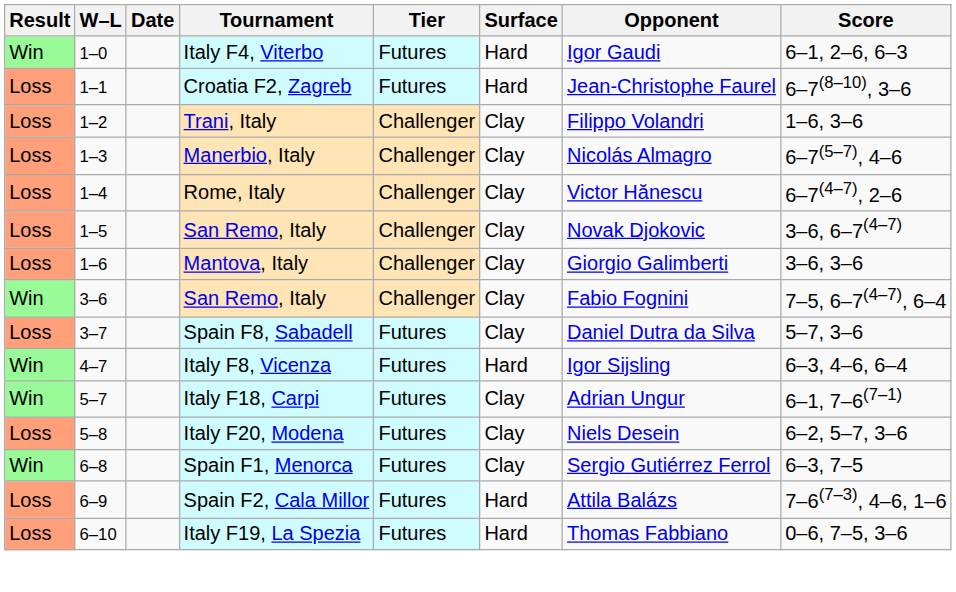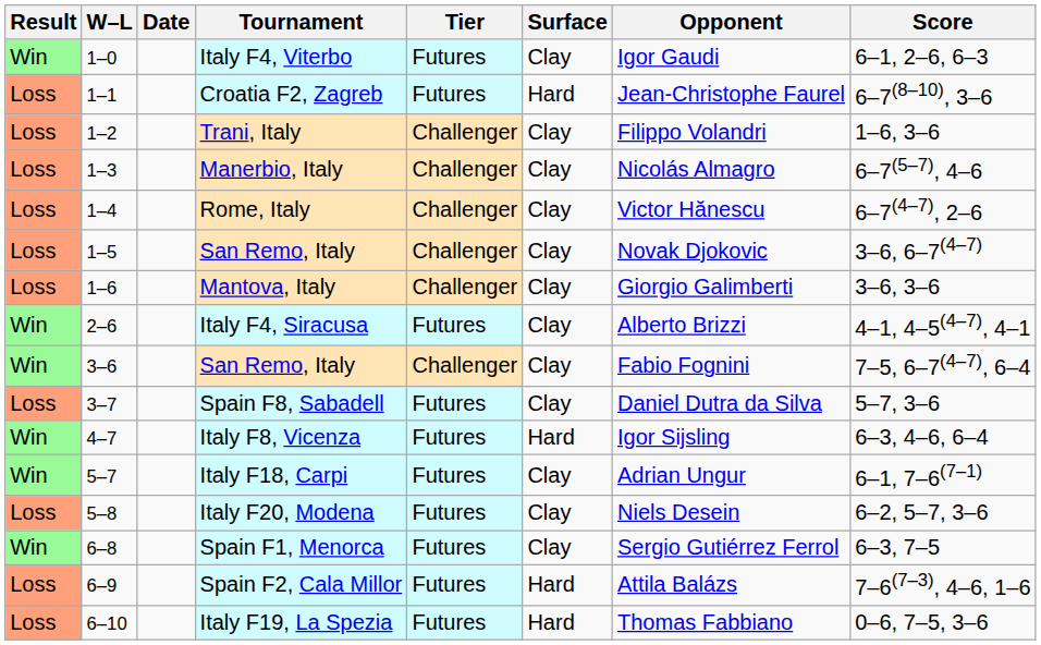Italy F4, Viterbo | Surface: Hard -> Clay
+ row: Win | 2–6 | Italy F4, Siracusa | Futures | Clay | Alberto Brizzi | 4–1, 4–5(4–7), 4–1
